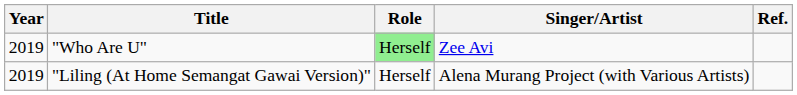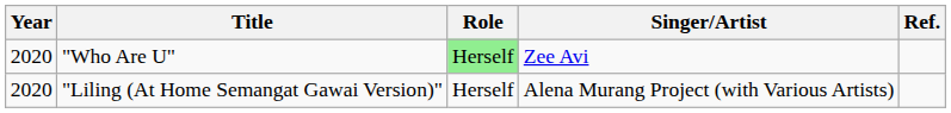"Who Are U" | Year: 2019 -> 2020
"Liling (At Home Semangat Gawai Version)" | Year: 2019 -> 2020
